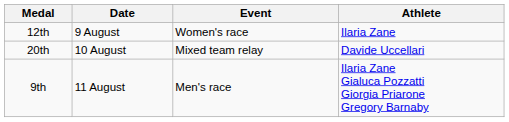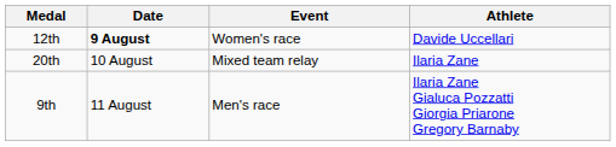12th | Date: normal -> bold
12th | Athlete: Ilaria Zane -> Davide Uccellari
20th | Athlete: Davide Uccellari -> Ilaria Zane
